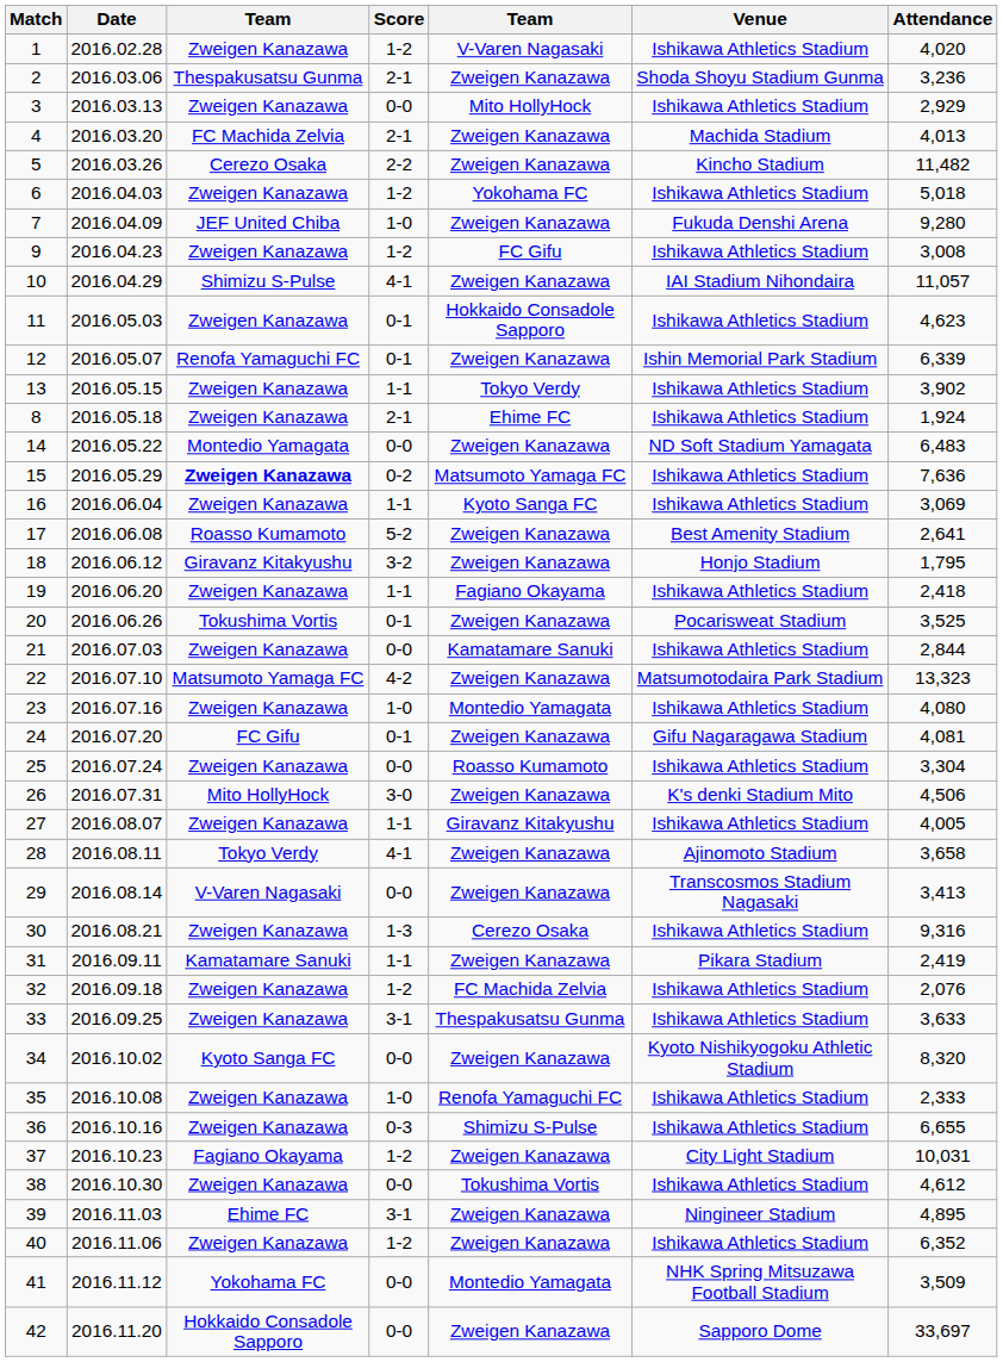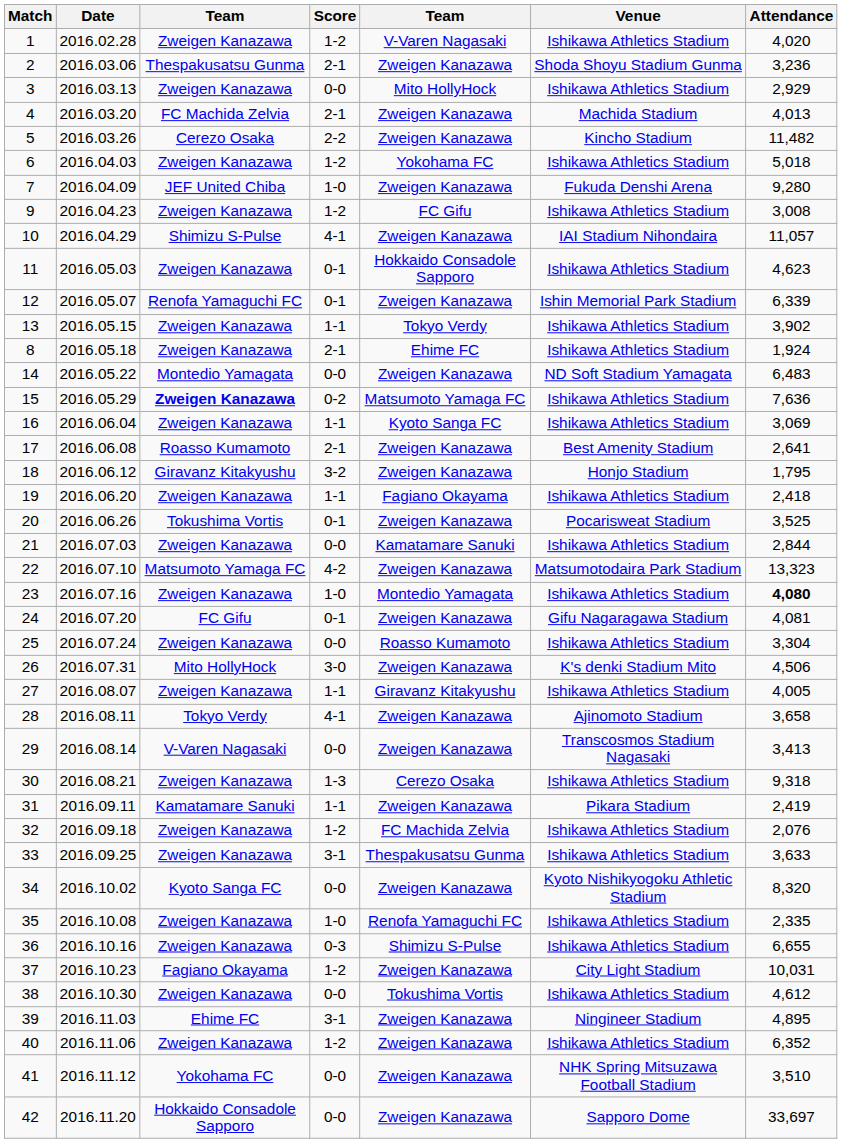17 | Score: 5-2 -> 2-1
23 | Attendance: normal -> bold
30 | Attendance: 9,316 -> 9,318
35 | Attendance: 2,333 -> 2,335
41 | column 5: Montedio Yamagata -> Zweigen Kanazawa
41 | Attendance: 3,509 -> 3,510
